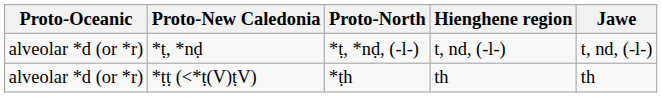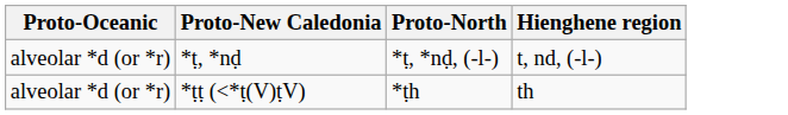- column: Jawe | t, nd, (-l-) | th
